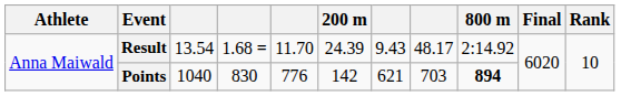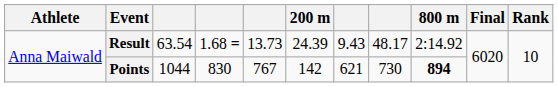Result | column 3: 13.54 -> 63.54
Result | column 5: 11.70 -> 13.73
Points | column 3: 1040 -> 1044
Points | column 5: 776 -> 767
Points | column 8: 703 -> 730
